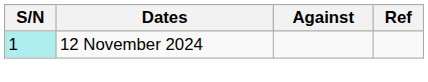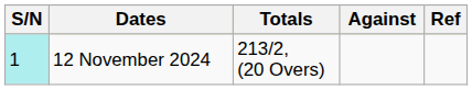+ column: Totals | 213/2, (20 Overs)
